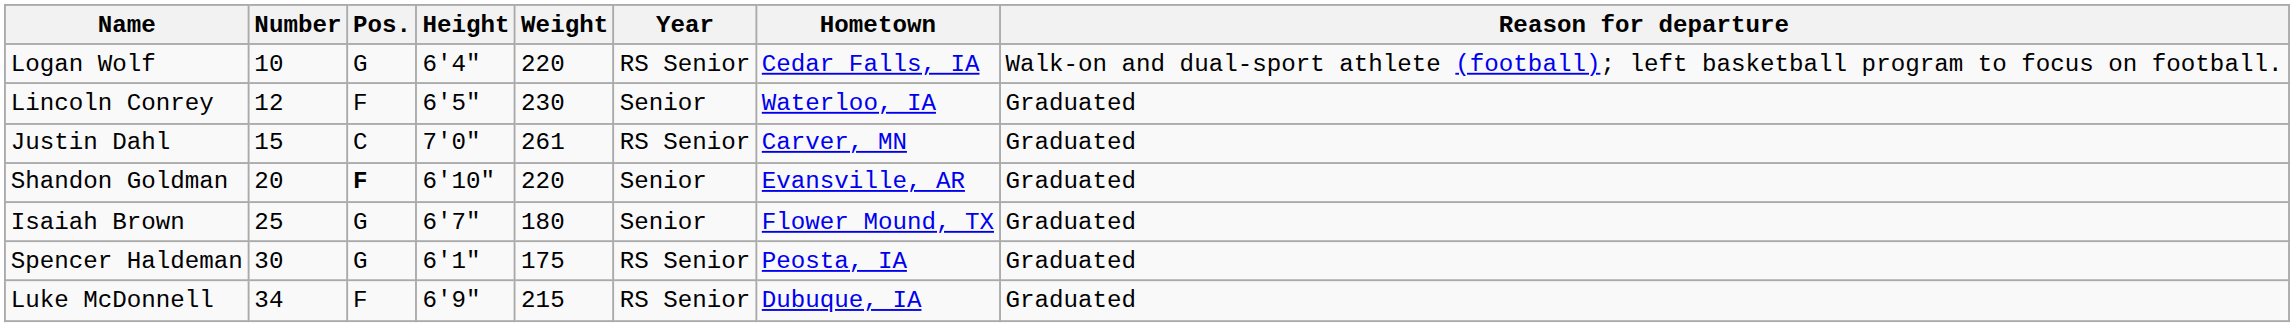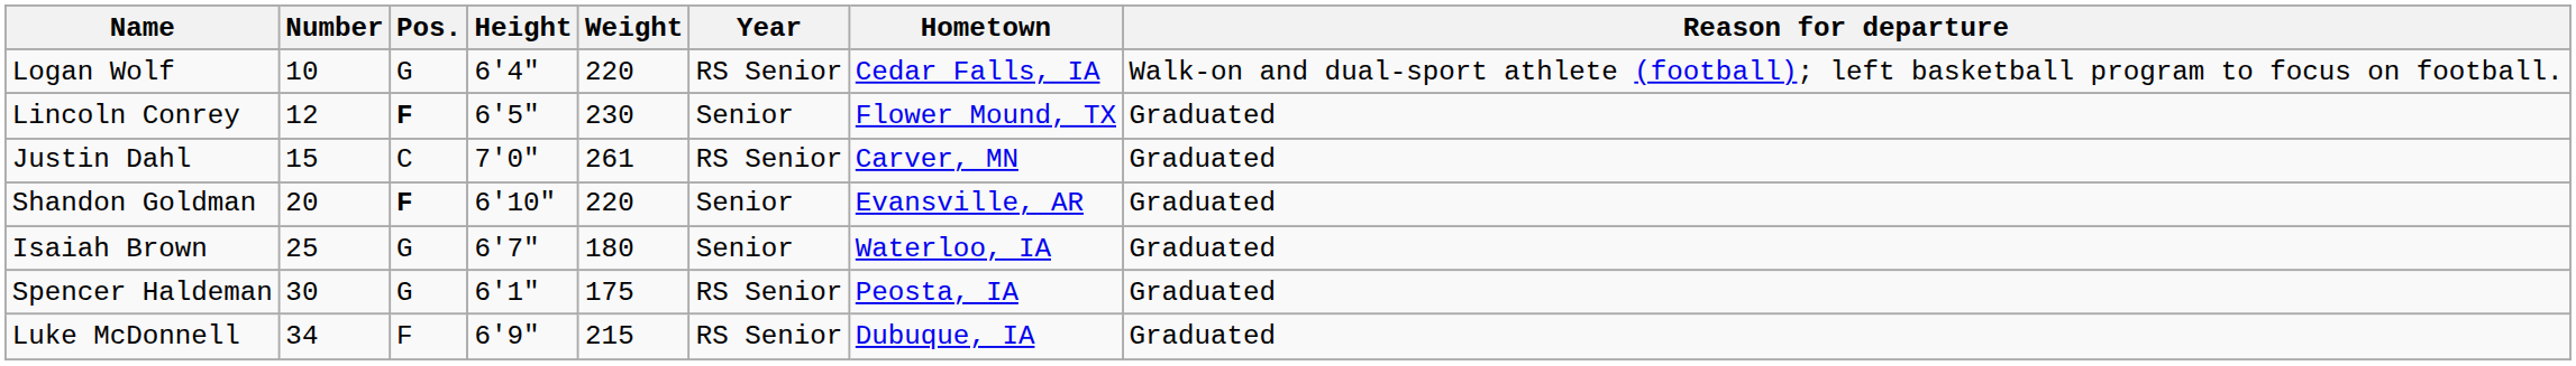Lincoln Conrey | Pos.: normal -> bold
Lincoln Conrey | Hometown: Waterloo, IA -> Flower Mound, TX
Isaiah Brown | Hometown: Flower Mound, TX -> Waterloo, IA
